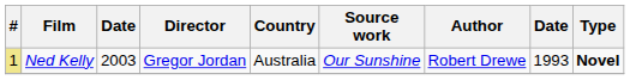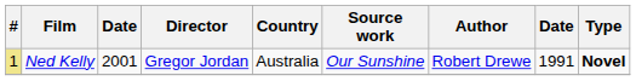Ned Kelly | column 3: 2003 -> 2001
Ned Kelly | column 8: 1993 -> 1991
